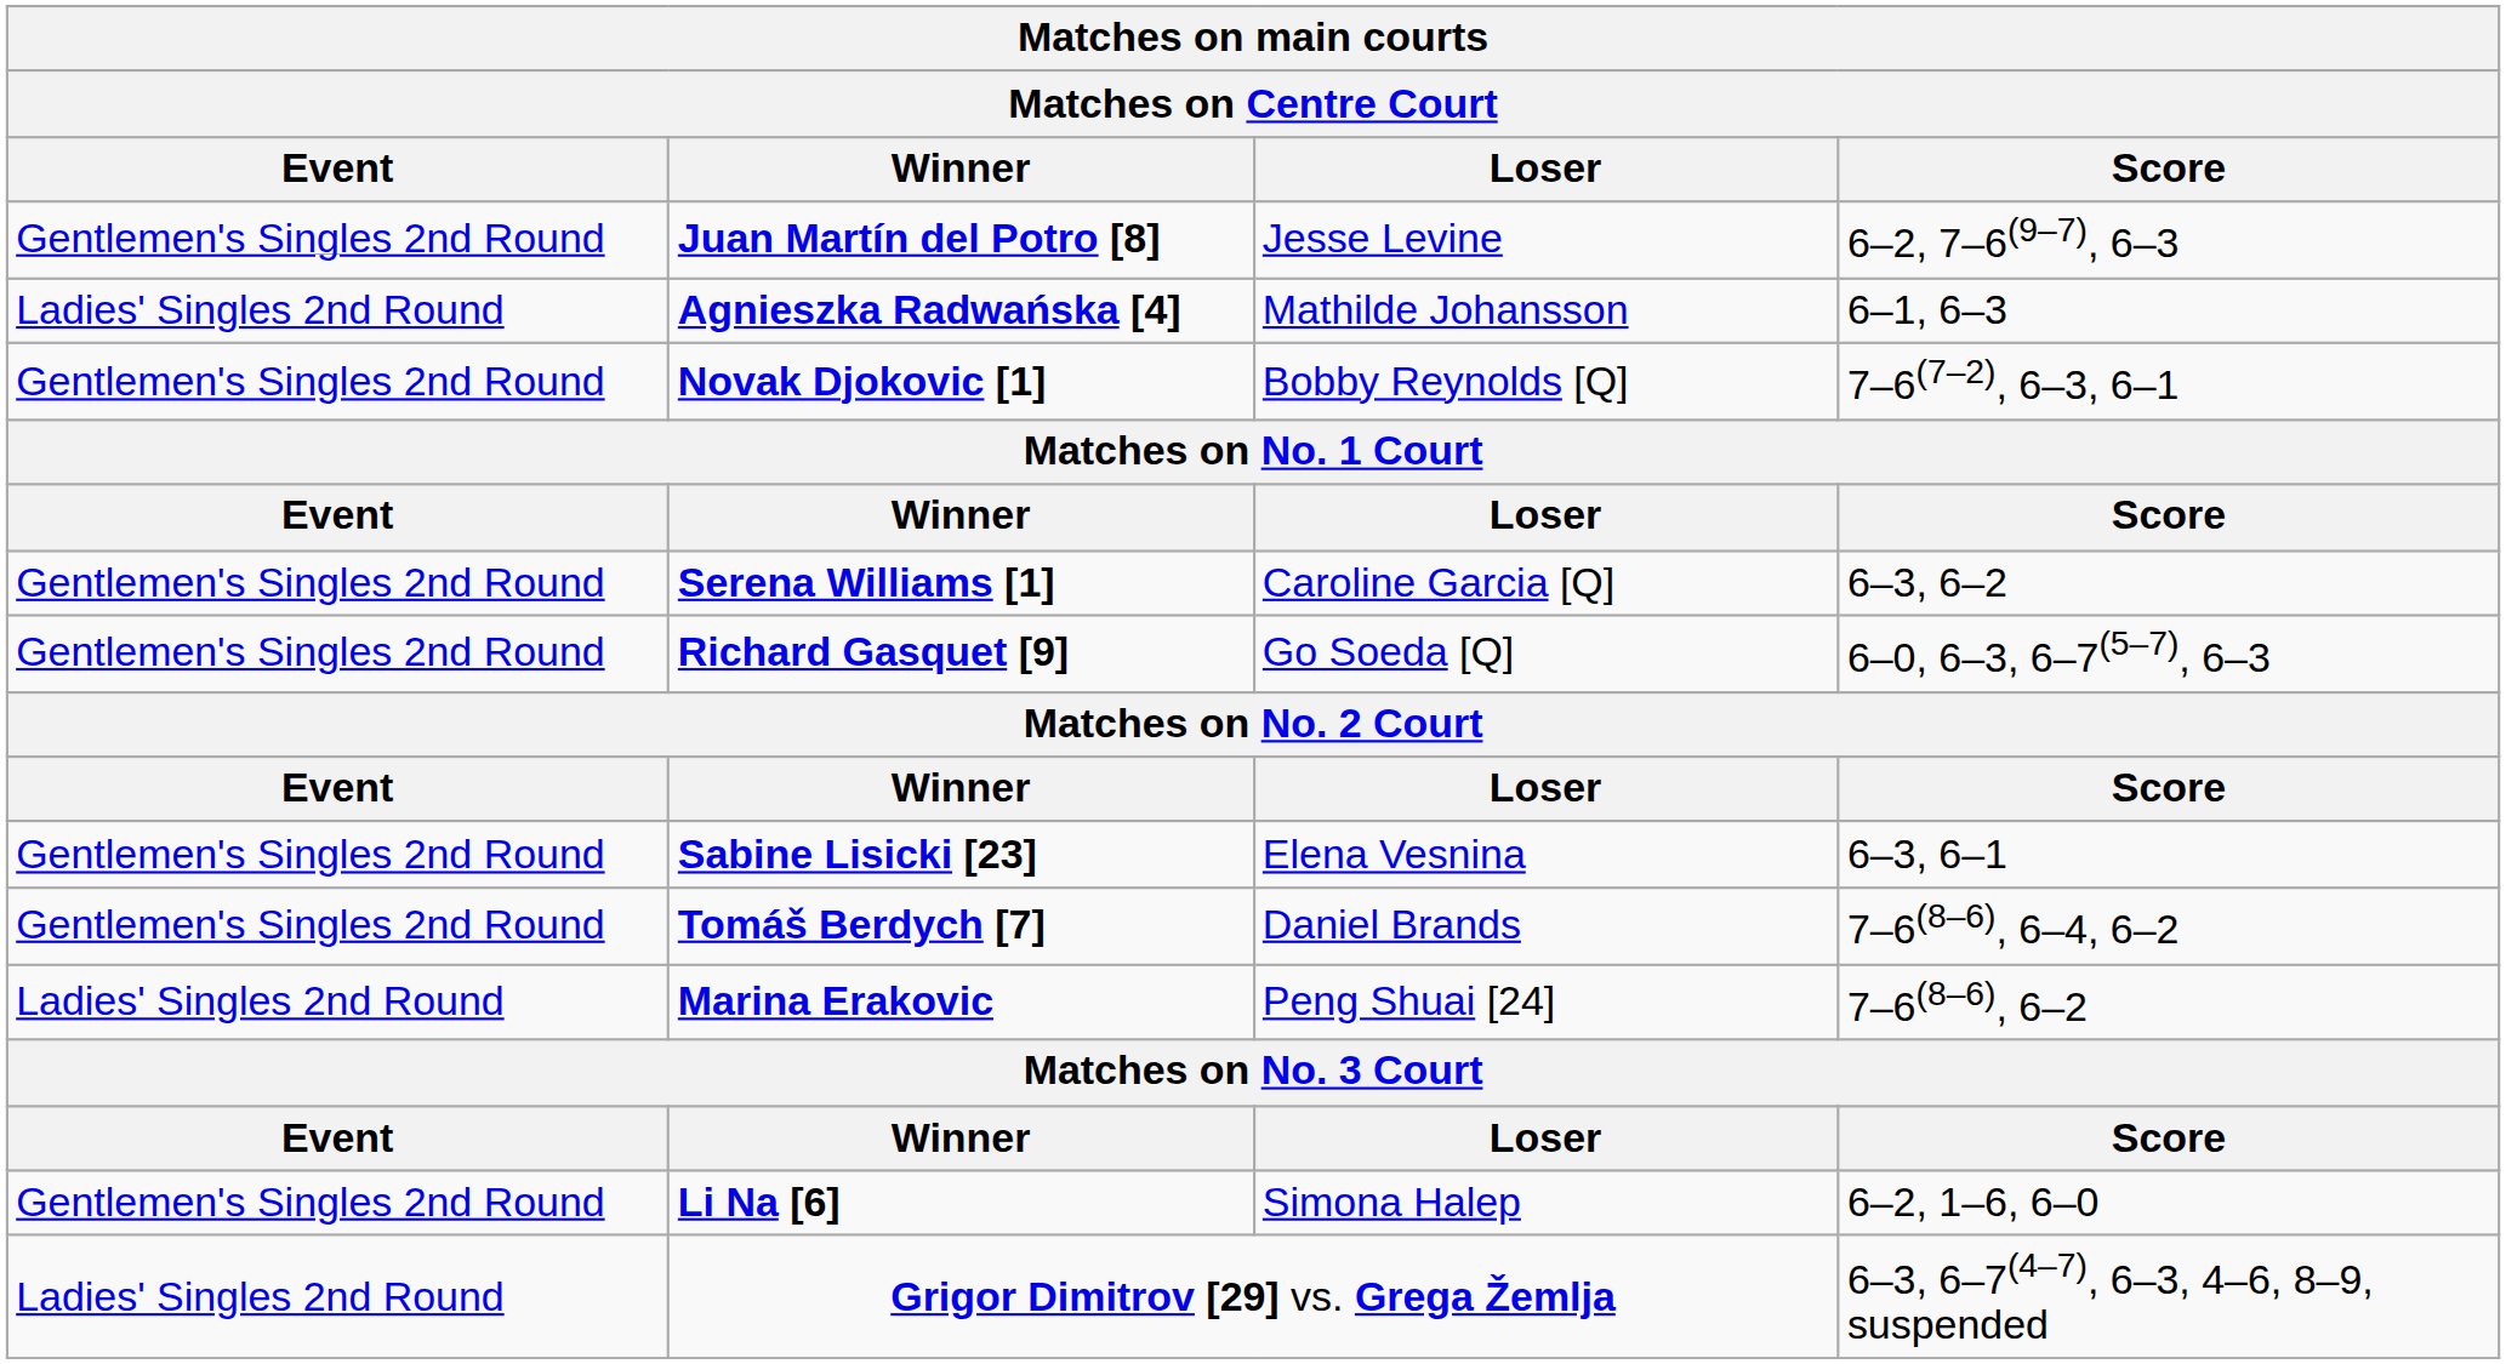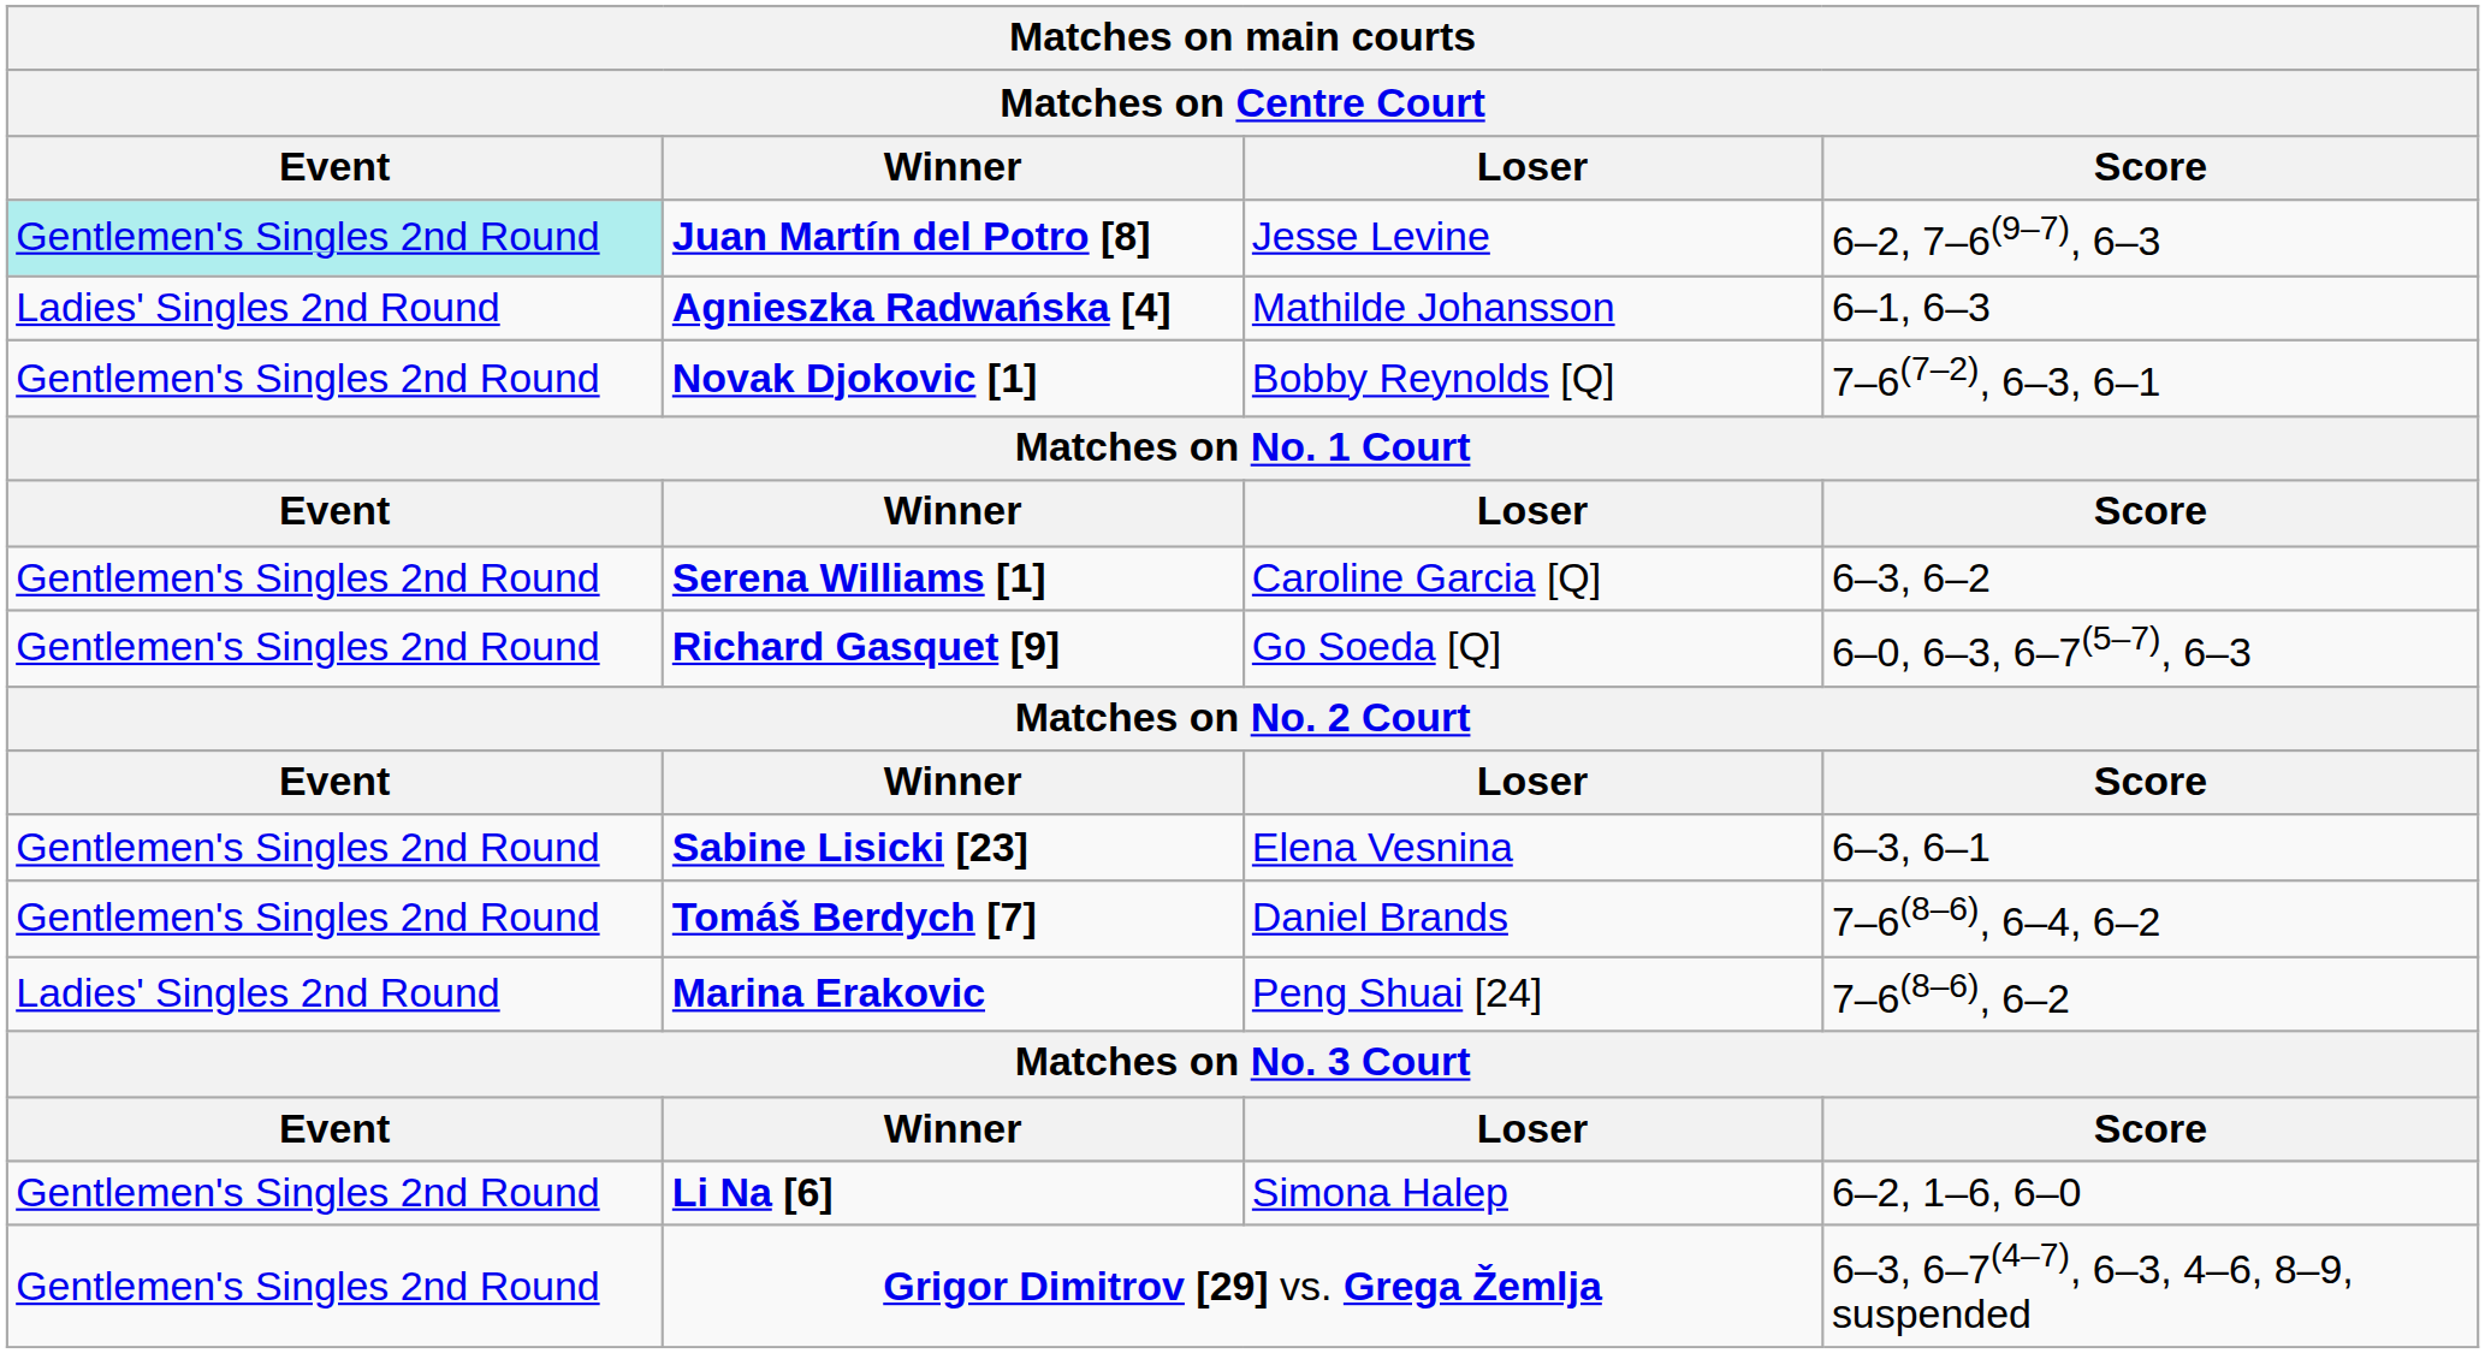Juan Martín del Potro [8] | Event: no background -> paleturquoise background
Grigor Dimitrov [29] vs. Grega Žemlja | Event: Ladies' Singles 2nd Round -> Gentlemen's Singles 2nd Round
